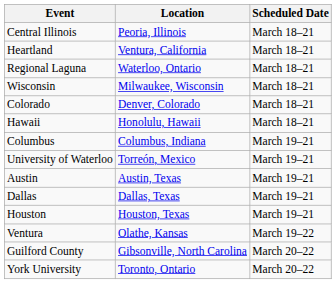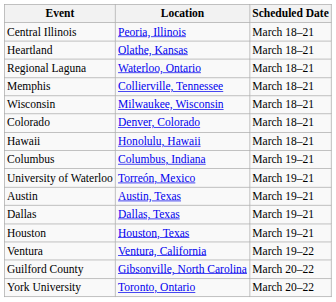Heartland | Location: Ventura, California -> Olathe, Kansas
+ row: Memphis | Collierville, Tennessee | March 18–21
Ventura | Location: Olathe, Kansas -> Ventura, California
